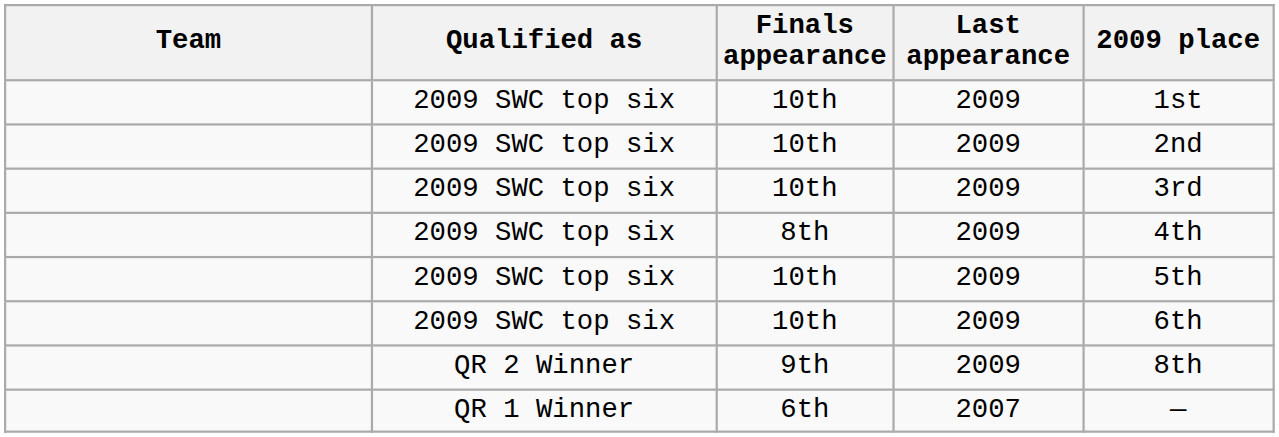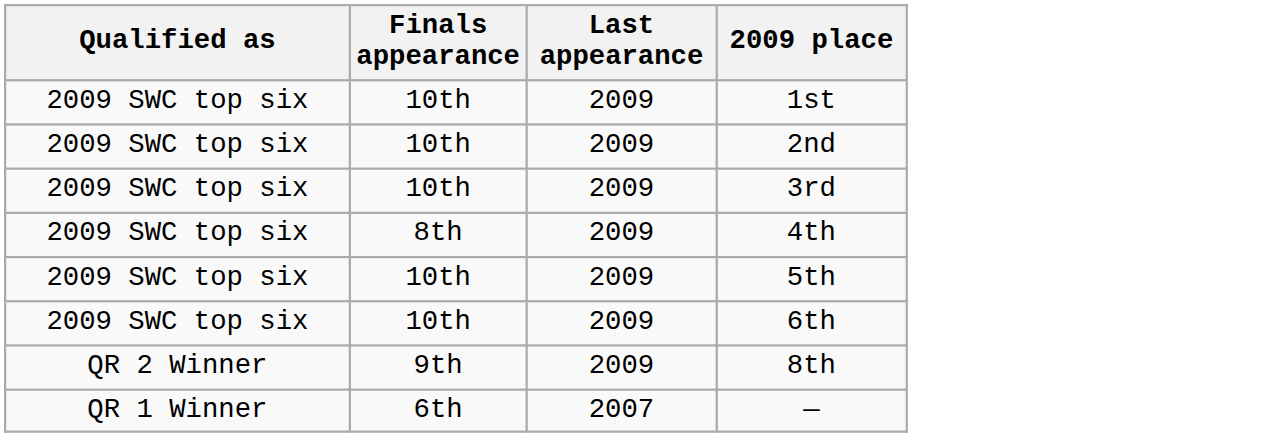- column: Team
